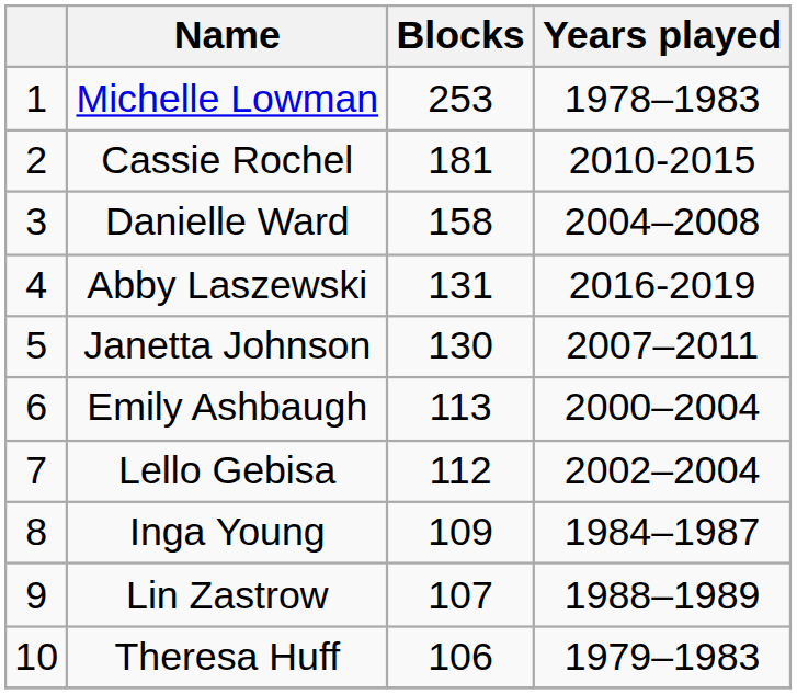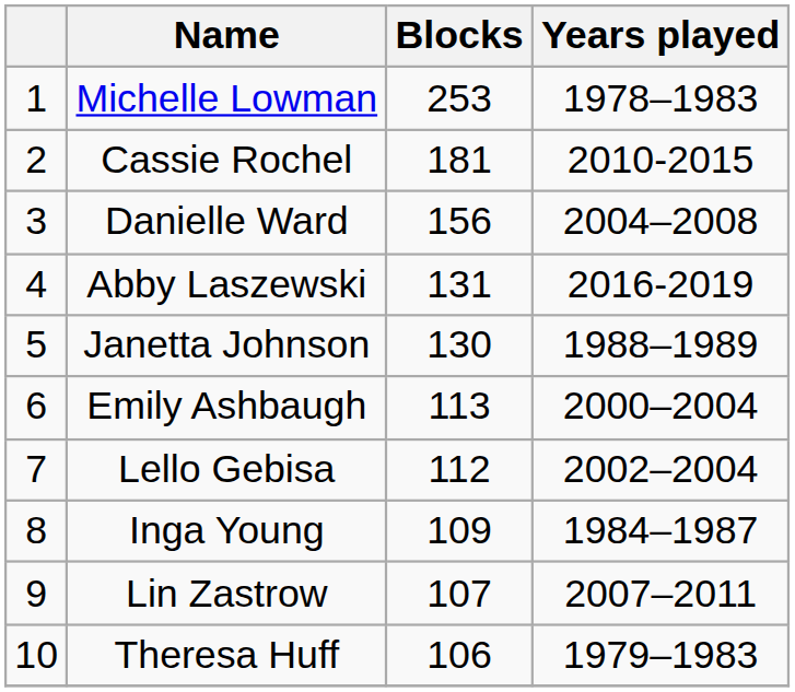Danielle Ward | Blocks: 158 -> 156
Janetta Johnson | Years played: 2007–2011 -> 1988–1989
Lin Zastrow | Years played: 1988–1989 -> 2007–2011
